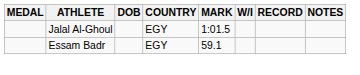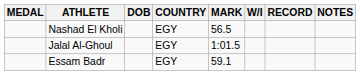+ row: Nashad El Kholi | EGY | 56.5
